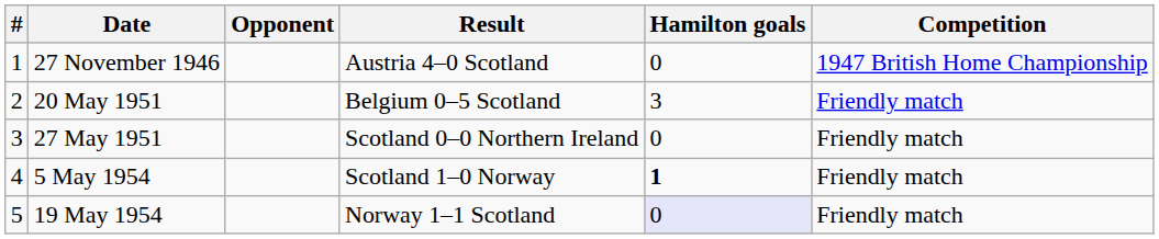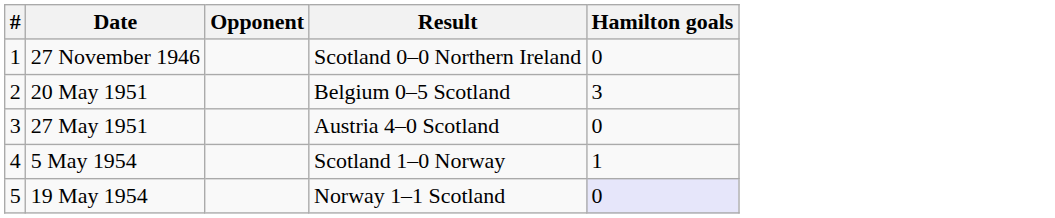- column: Competition | 1947 British Home Championship | Friendly match | Friendly match | Friendly match | Friendly match
27 November 1946 | Result: Austria 4–0 Scotland -> Scotland 0–0 Northern Ireland
27 May 1951 | Result: Scotland 0–0 Northern Ireland -> Austria 4–0 Scotland
5 May 1954 | Hamilton goals: bold -> normal
